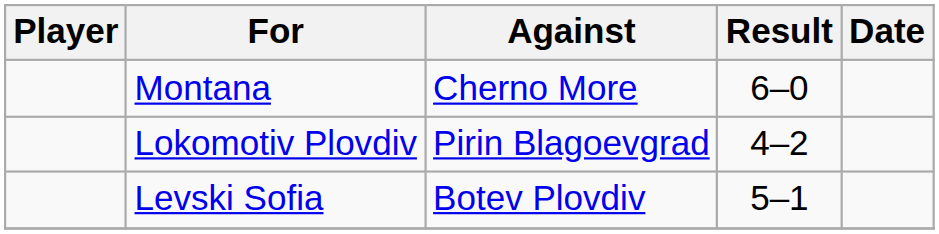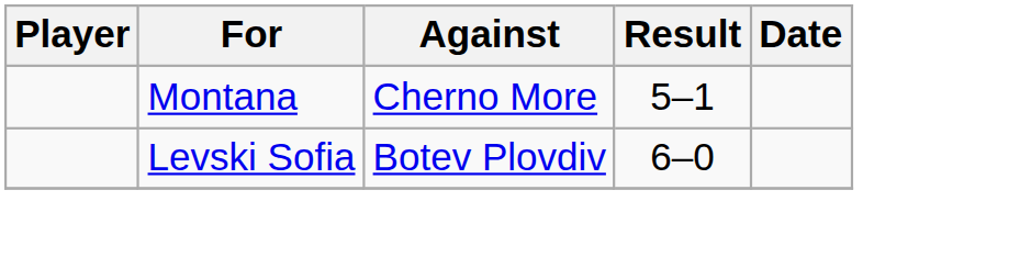Montana | Result: 6–0 -> 5–1
- row: Lokomotiv Plovdiv | Pirin Blagoevgrad | 4–2
Levski Sofia | Result: 5–1 -> 6–0
